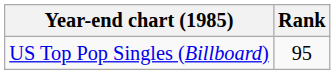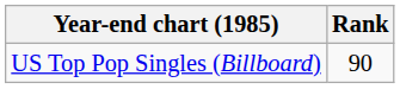US Top Pop Singles (Billboard) | Rank: 95 -> 90
